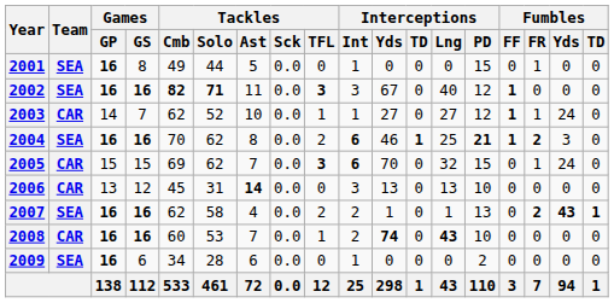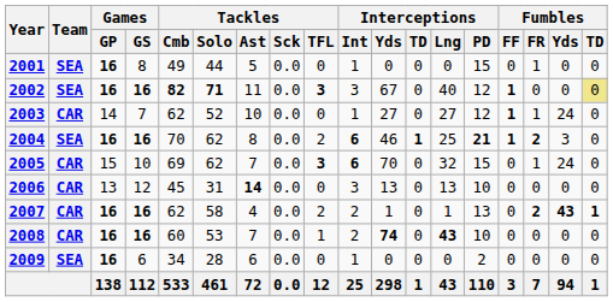2002 | Fumbles / TD: no background -> khaki background
2003 | Tackles / TFL: 1 -> 0
2005 | Games / GS: 15 -> 10
2007 | Team: SEA -> CAR
